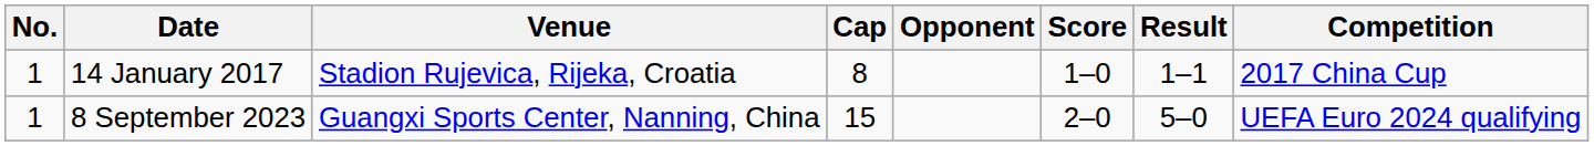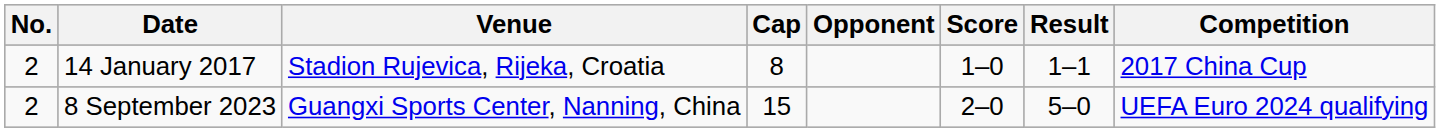14 January 2017 | No.: 1 -> 2
8 September 2023 | No.: 1 -> 2
